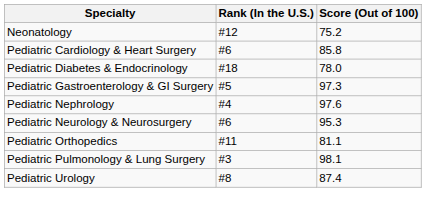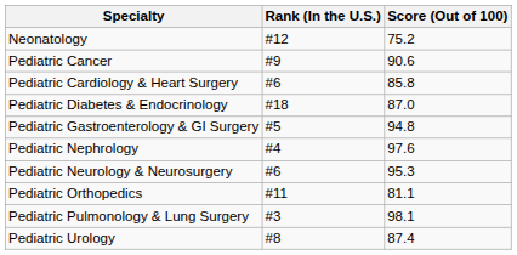+ row: Pediatric Cancer | #9 | 90.6
Pediatric Diabetes & Endocrinology | Score (Out of 100): 78.0 -> 87.0
Pediatric Gastroenterology & GI Surgery | Score (Out of 100): 97.3 -> 94.8
